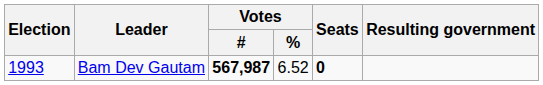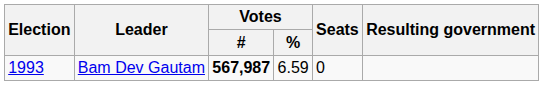Bam Dev Gautam | Votes / %: 6.52 -> 6.59
Bam Dev Gautam | Seats: bold -> normal
